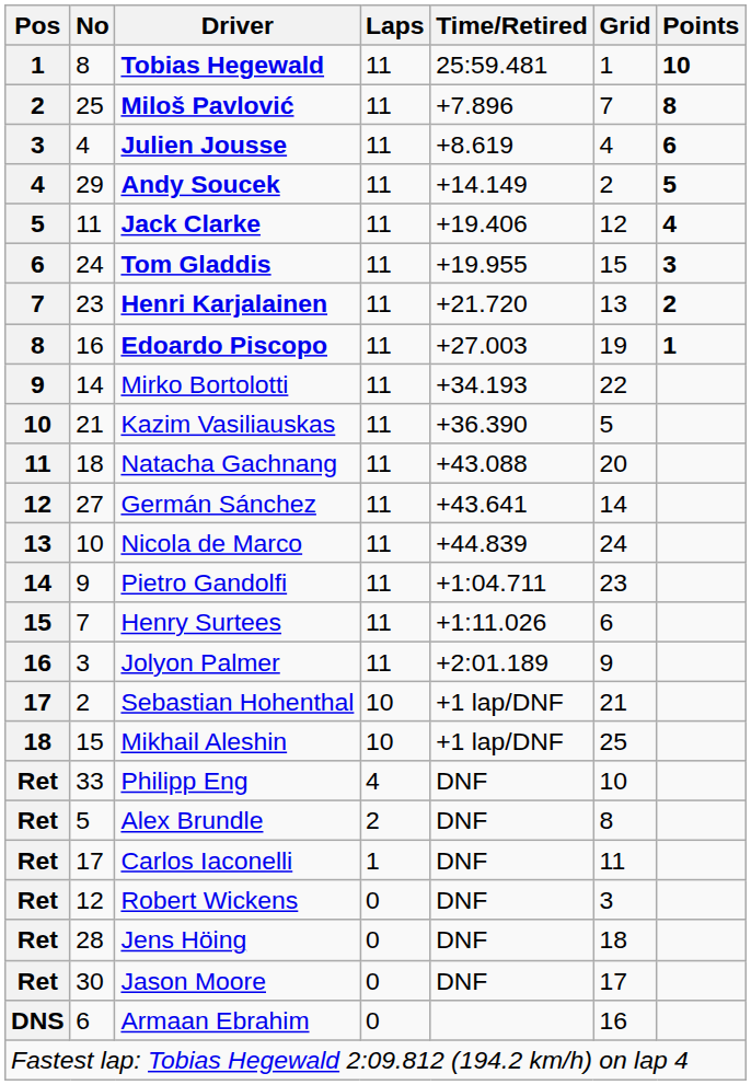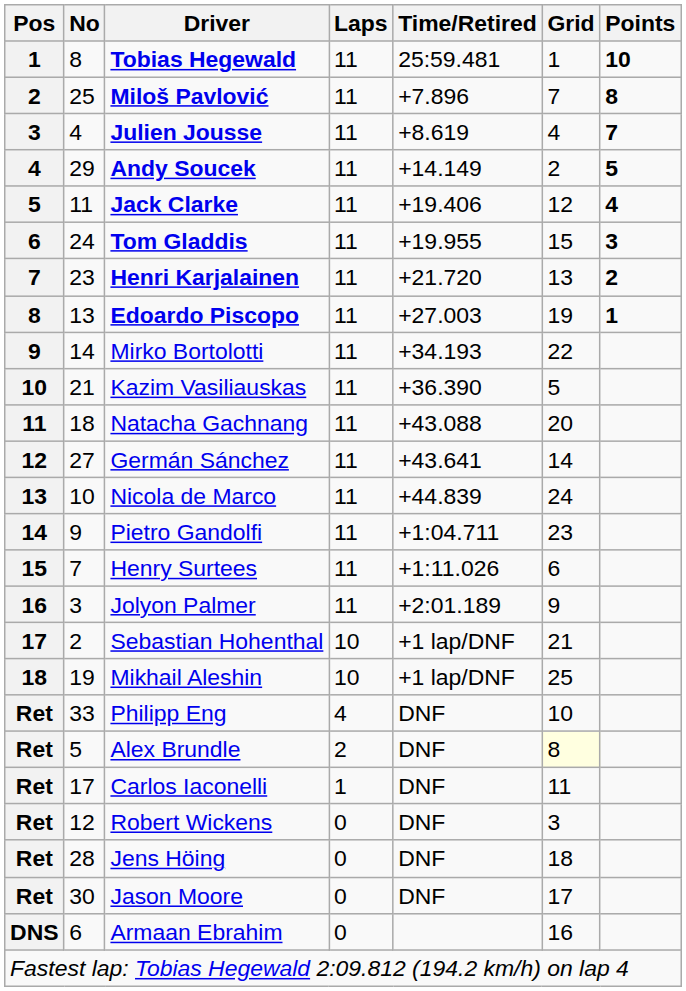Julien Jousse | Points: 6 -> 7
Edoardo Piscopo | No: 16 -> 13
Mikhail Aleshin | No: 15 -> 19
Alex Brundle | Grid: no background -> lightyellow background
